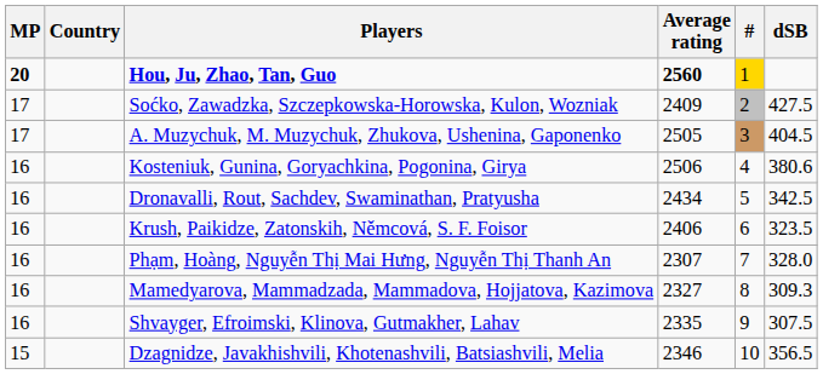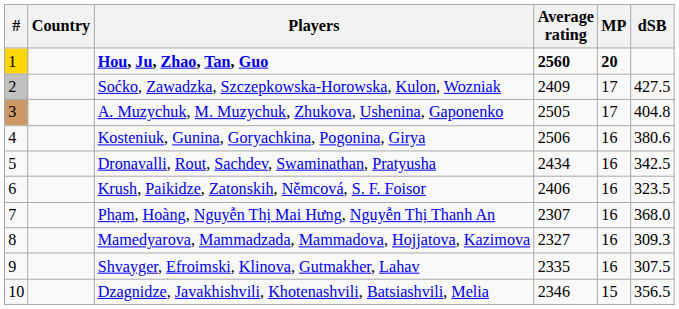columns swapped: # <-> MP
A. Muzychuk, M. Muzychuk, Zhukova, Ushenina, Gaponenko | dSB: 404.5 -> 404.8
Phạm, Hoàng, Nguyễn Thị Mai Hưng, Nguyễn Thị Thanh An | dSB: 328.0 -> 368.0
